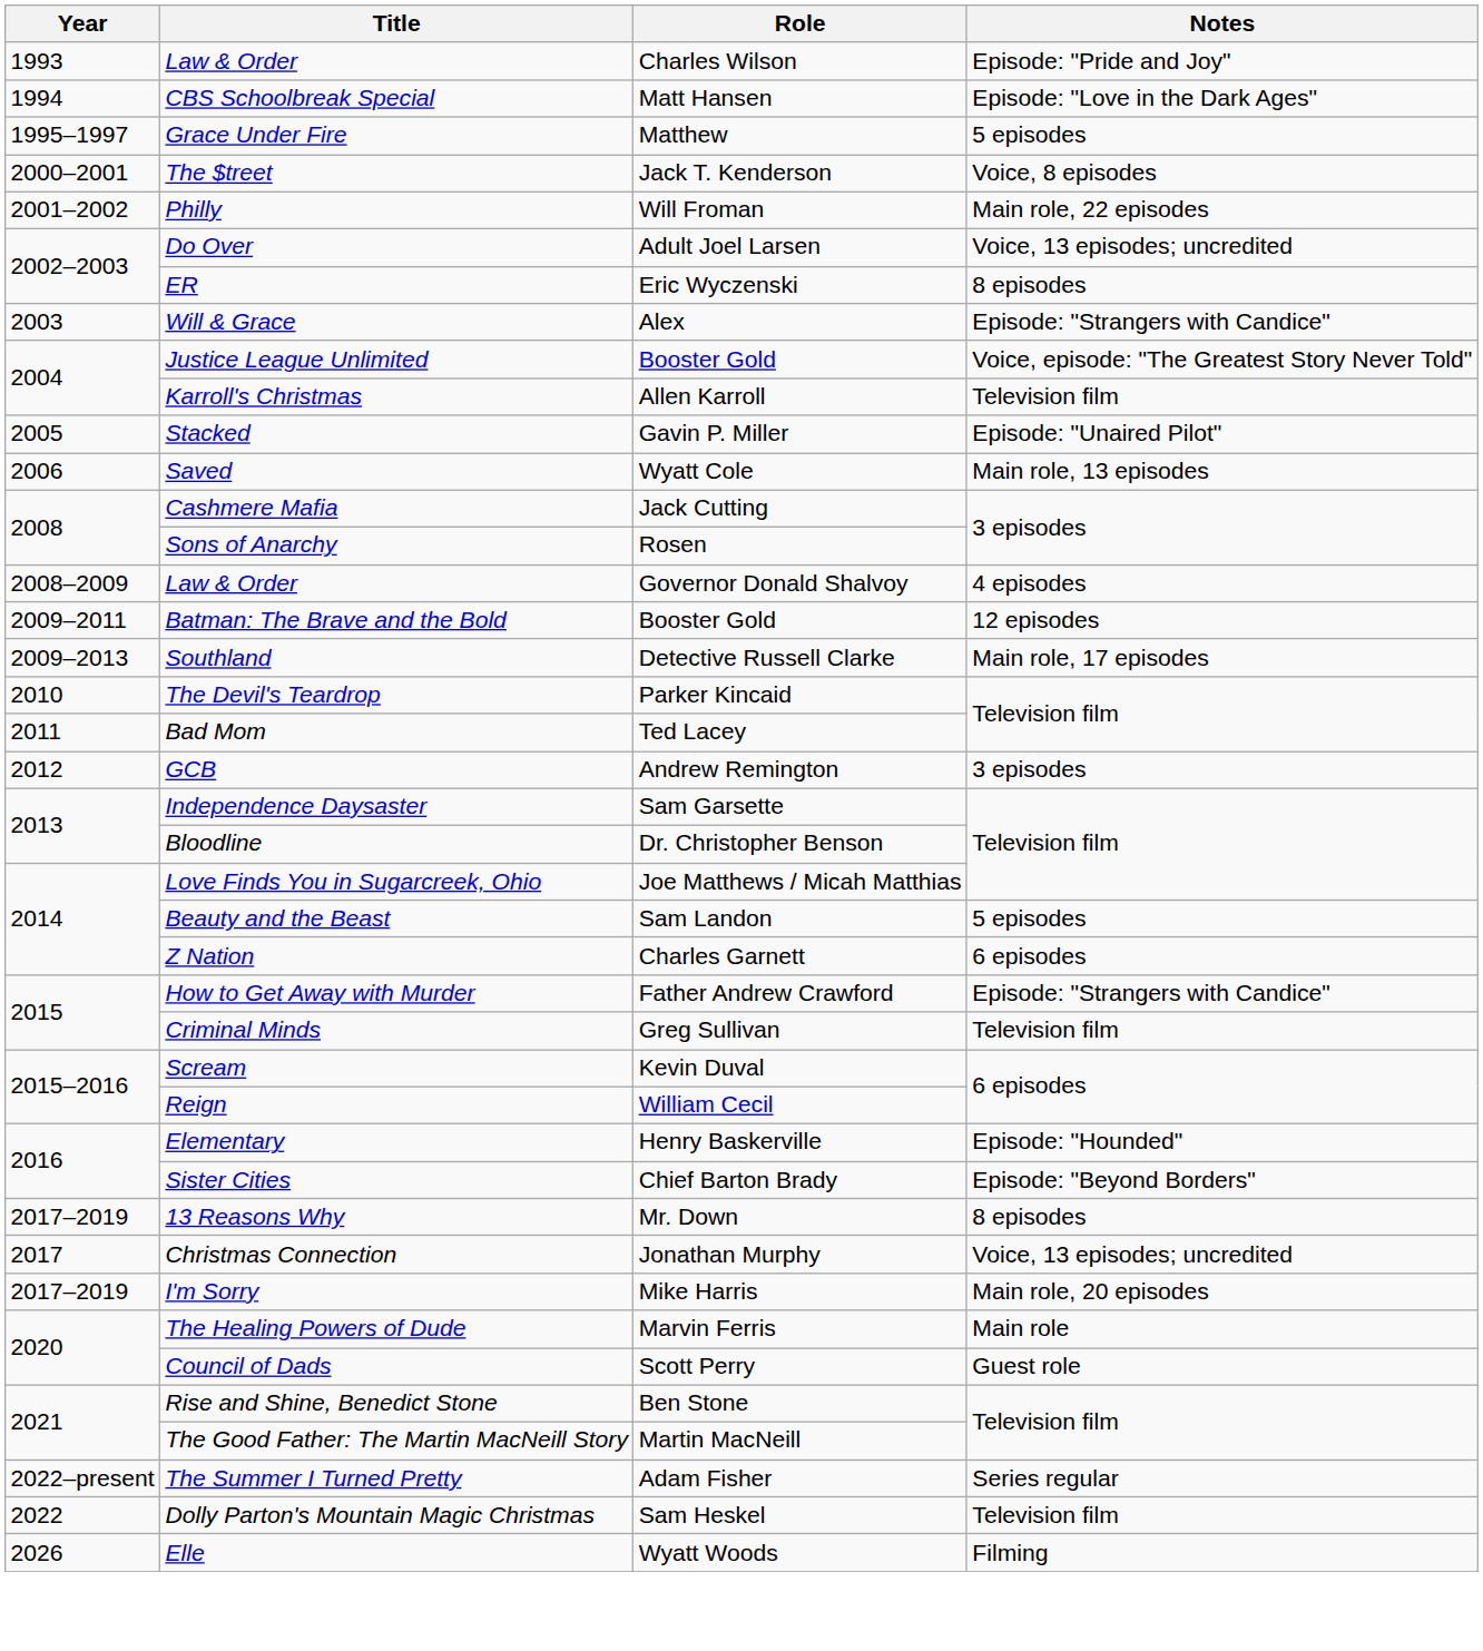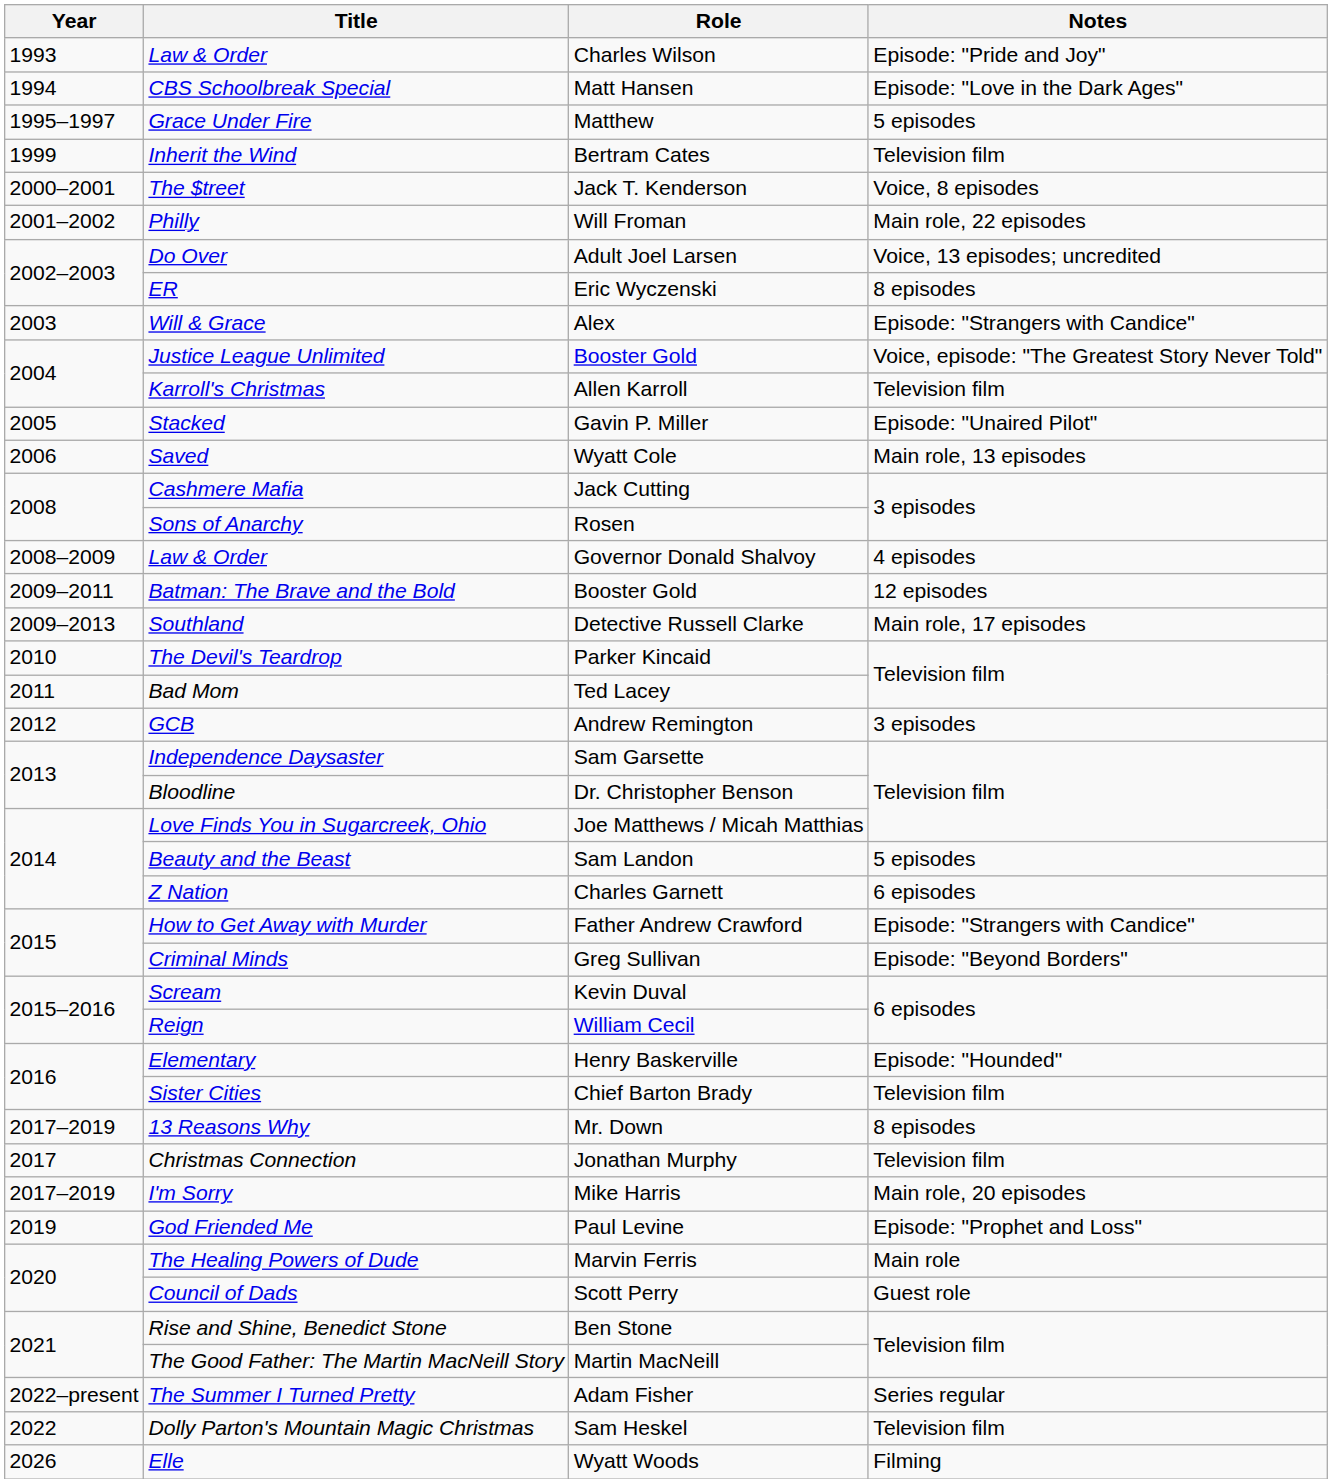+ row: 1999 | Inherit the Wind | Bertram Cates | Television film
Criminal Minds | Notes: Television film -> Episode: "Beyond Borders"
Sister Cities | Notes: Episode: "Beyond Borders" -> Television film
Christmas Connection | Notes: Voice, 13 episodes; uncredited -> Television film
+ row: 2019 | God Friended Me | Paul Levine | Episode: "Prophet and Loss"
